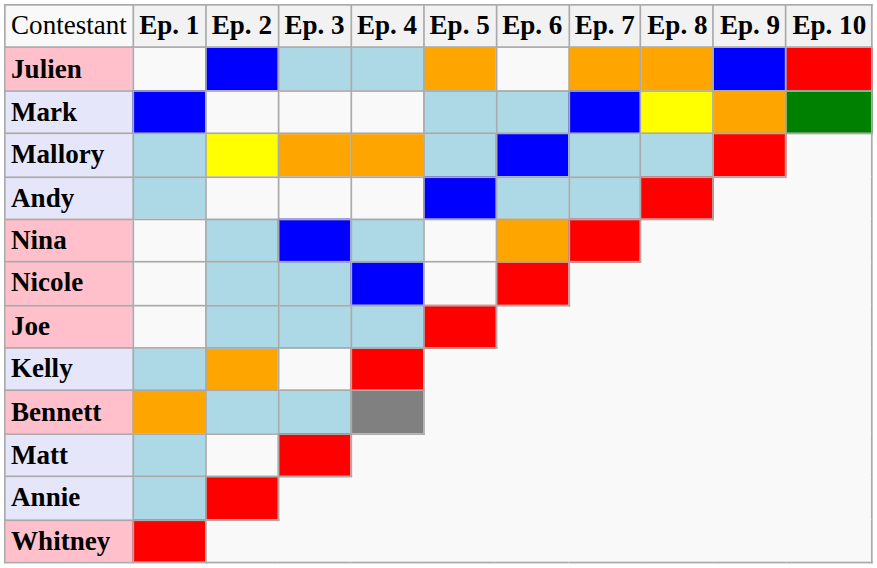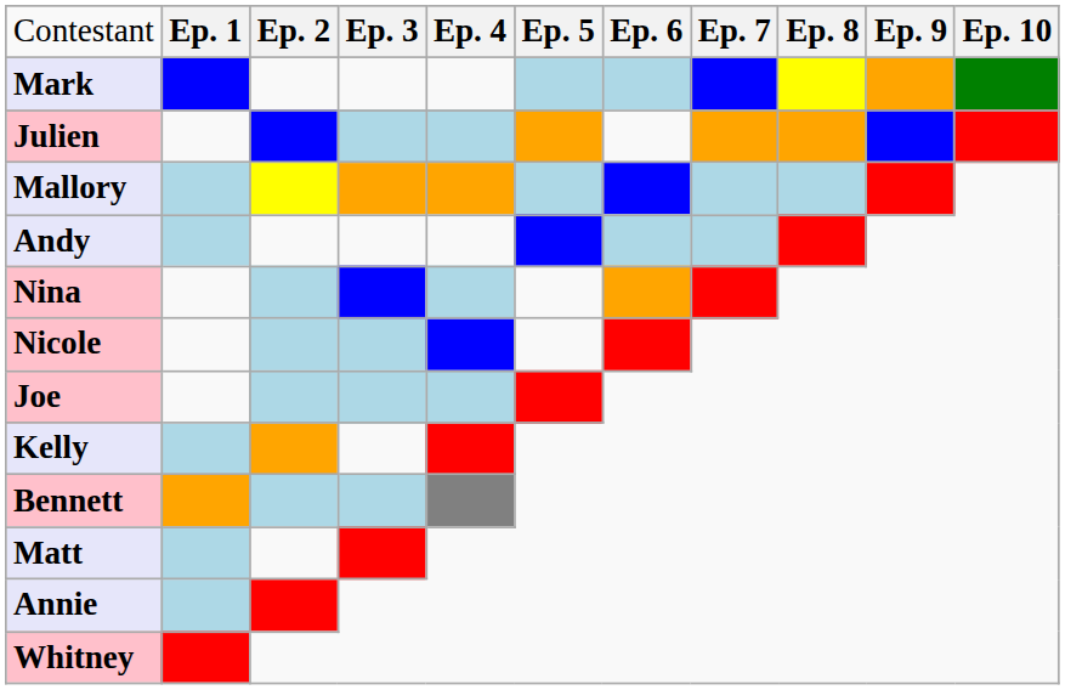rows swapped: Mark <-> Julien
